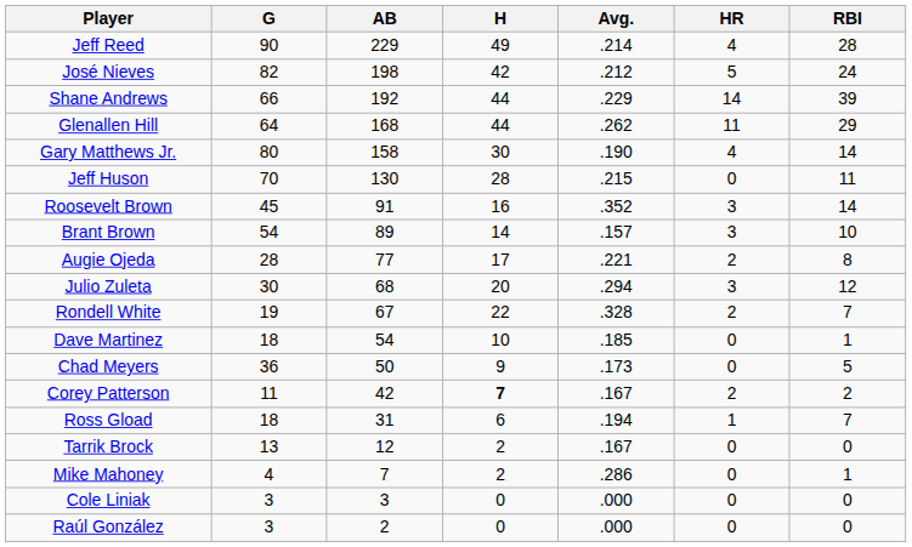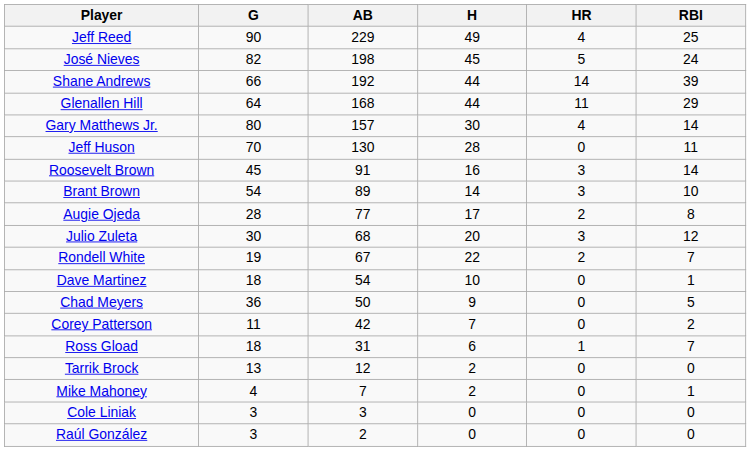- column: Avg. | .214 | .212 | .229 | .262 | .190 | .215 | .352 | .157 | .221 | .294 | .328 | .185 | .173 | .167 | .194 | .167 | .286 | .000 | .000
Jeff Reed | RBI: 28 -> 25
José Nieves | H: 42 -> 45
Gary Matthews Jr. | AB: 158 -> 157
Corey Patterson | H: bold -> normal
Corey Patterson | HR: 2 -> 0
